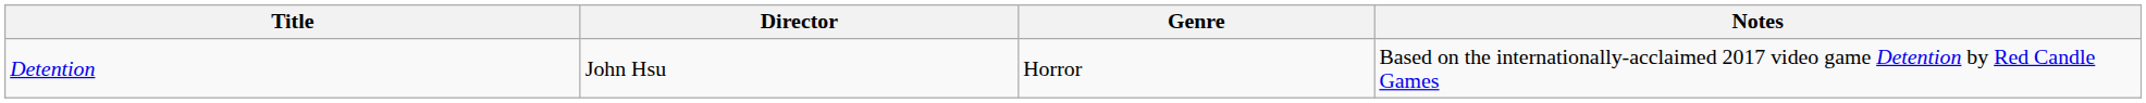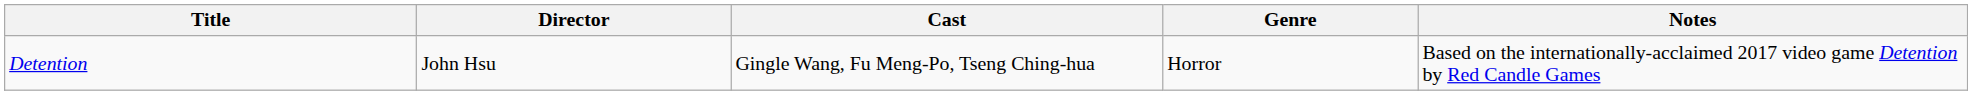+ column: Cast | Gingle Wang, Fu Meng-Po, Tseng Ching-hua
